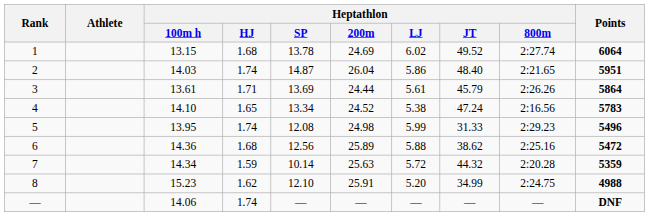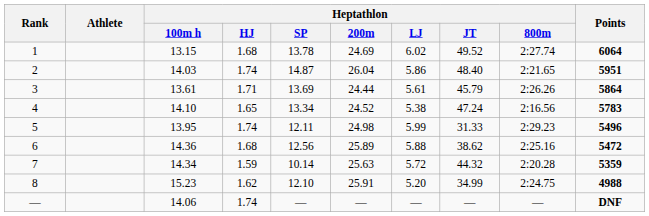5 | Heptathlon / SP: 12.08 -> 12.11
